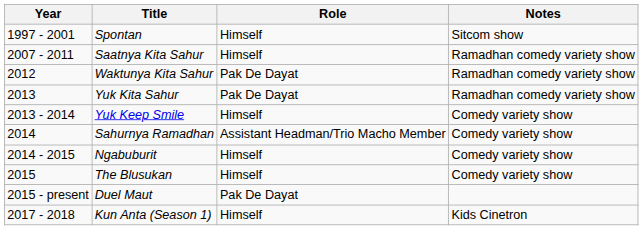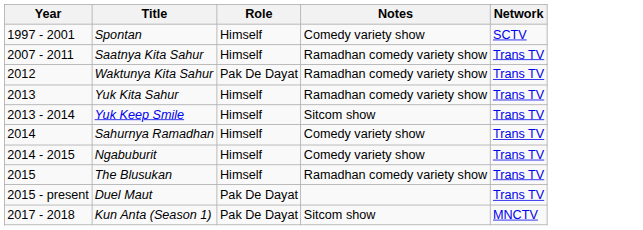+ column: Network | SCTV | Trans TV | Trans TV | Trans TV | Trans TV | Trans TV | Trans TV | Trans TV | Trans TV | MNCTV
Spontan | Notes: Sitcom show -> Comedy variety show
Yuk Kita Sahur | Role: Pak De Dayat -> Himself
Yuk Keep Smile | Notes: Comedy variety show -> Sitcom show
Sahurnya Ramadhan | Role: Assistant Headman/Trio Macho Member -> Himself
The Blusukan | Notes: Comedy variety show -> Ramadhan comedy variety show
Kun Anta (Season 1) | Role: Himself -> Pak De Dayat
Kun Anta (Season 1) | Notes: Kids Cinetron -> Sitcom show
